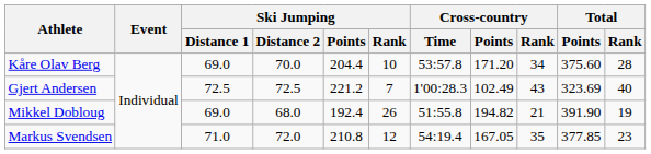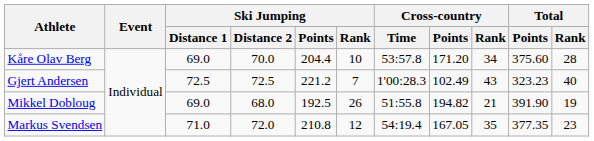Gjert Andersen | Total / Points: 323.69 -> 323.23
Mikkel Dobloug | Ski Jumping / Points: 192.4 -> 192.5
Markus Svendsen | Total / Points: 377.85 -> 377.35
